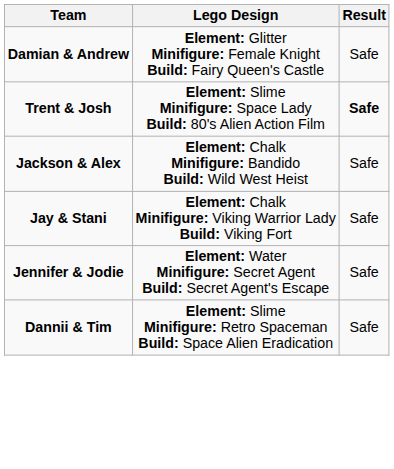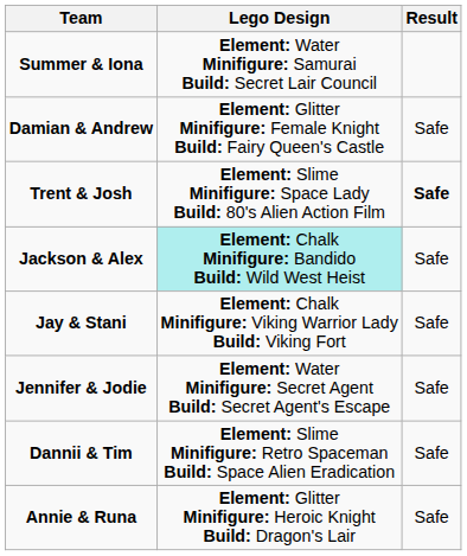+ row: Summer & Iona | Element: Water Minifigure: Samurai Build: Secret Lair Council
Jackson & Alex | Lego Design: no background -> paleturquoise background
+ row: Annie & Runa | Element: Glitter Minifigure: Heroic Knight Build: Dragon's Lair | Safe
